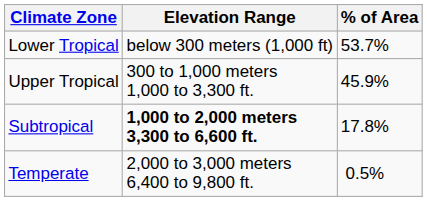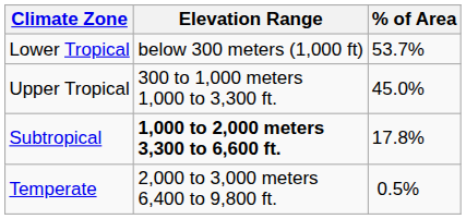Upper Tropical | % of Area: 45.9% -> 45.0%
